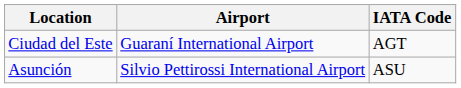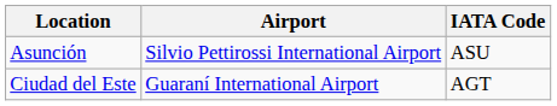rows swapped: Asunción <-> Ciudad del Este
